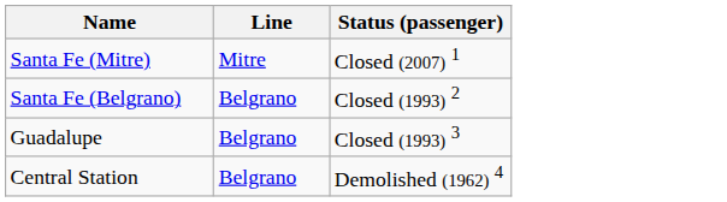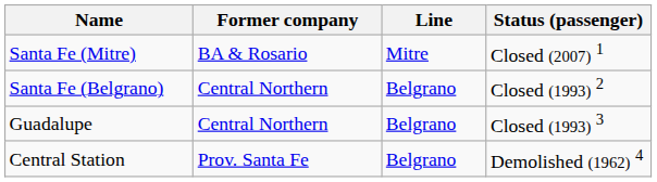+ column: Former company | BA & Rosario | Central Northern | Central Northern | Prov. Santa Fe
